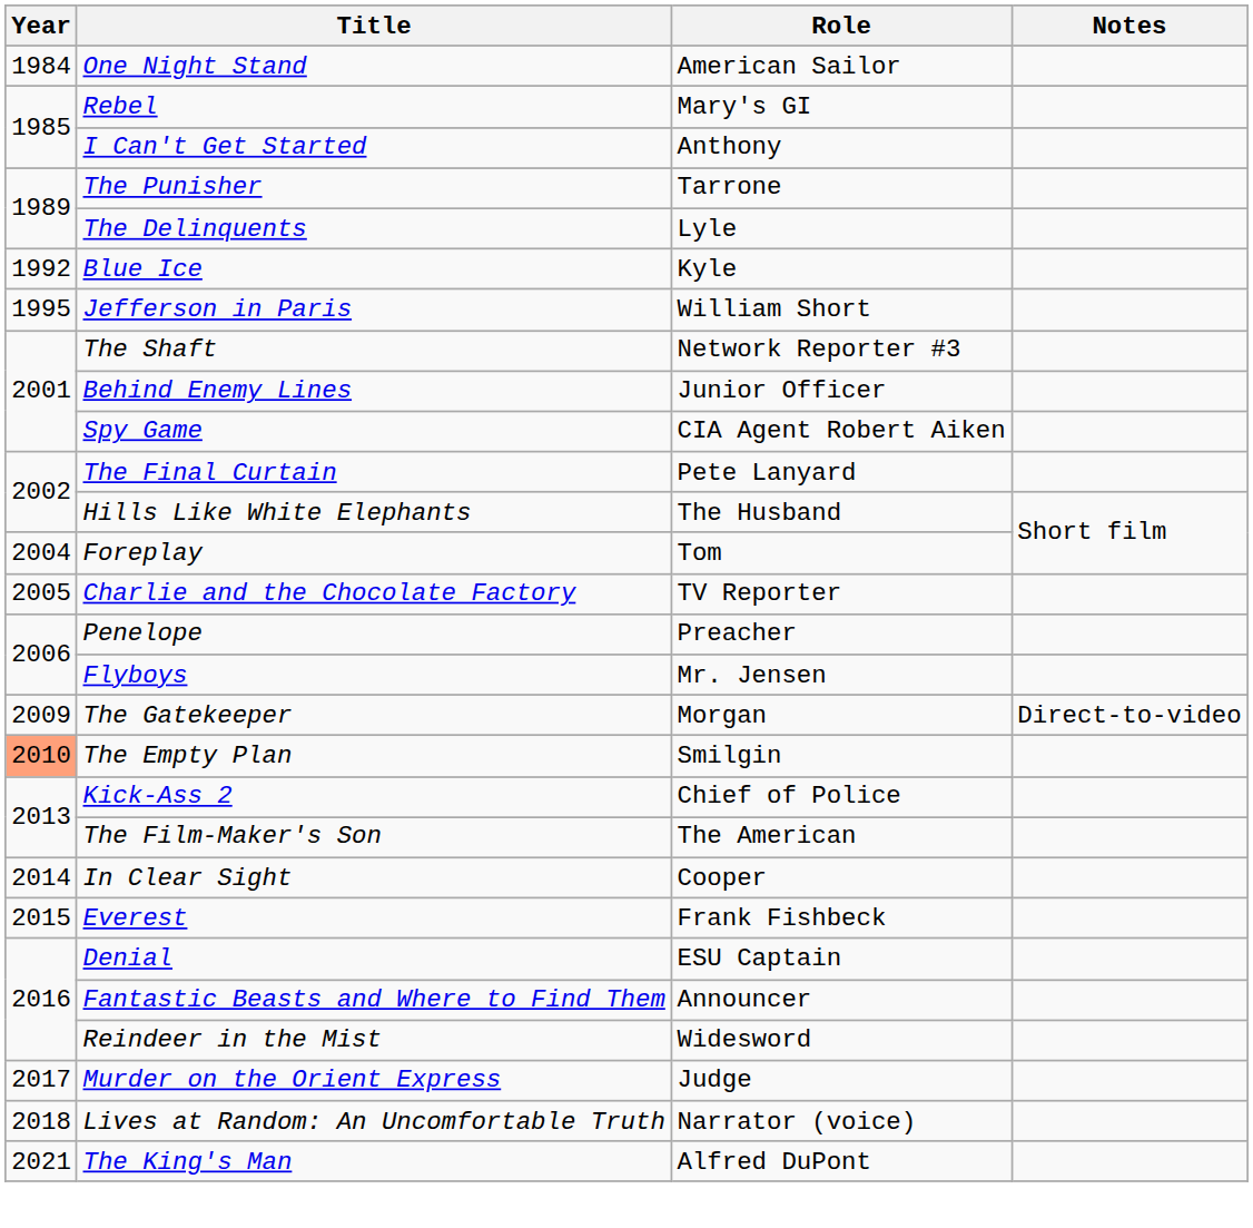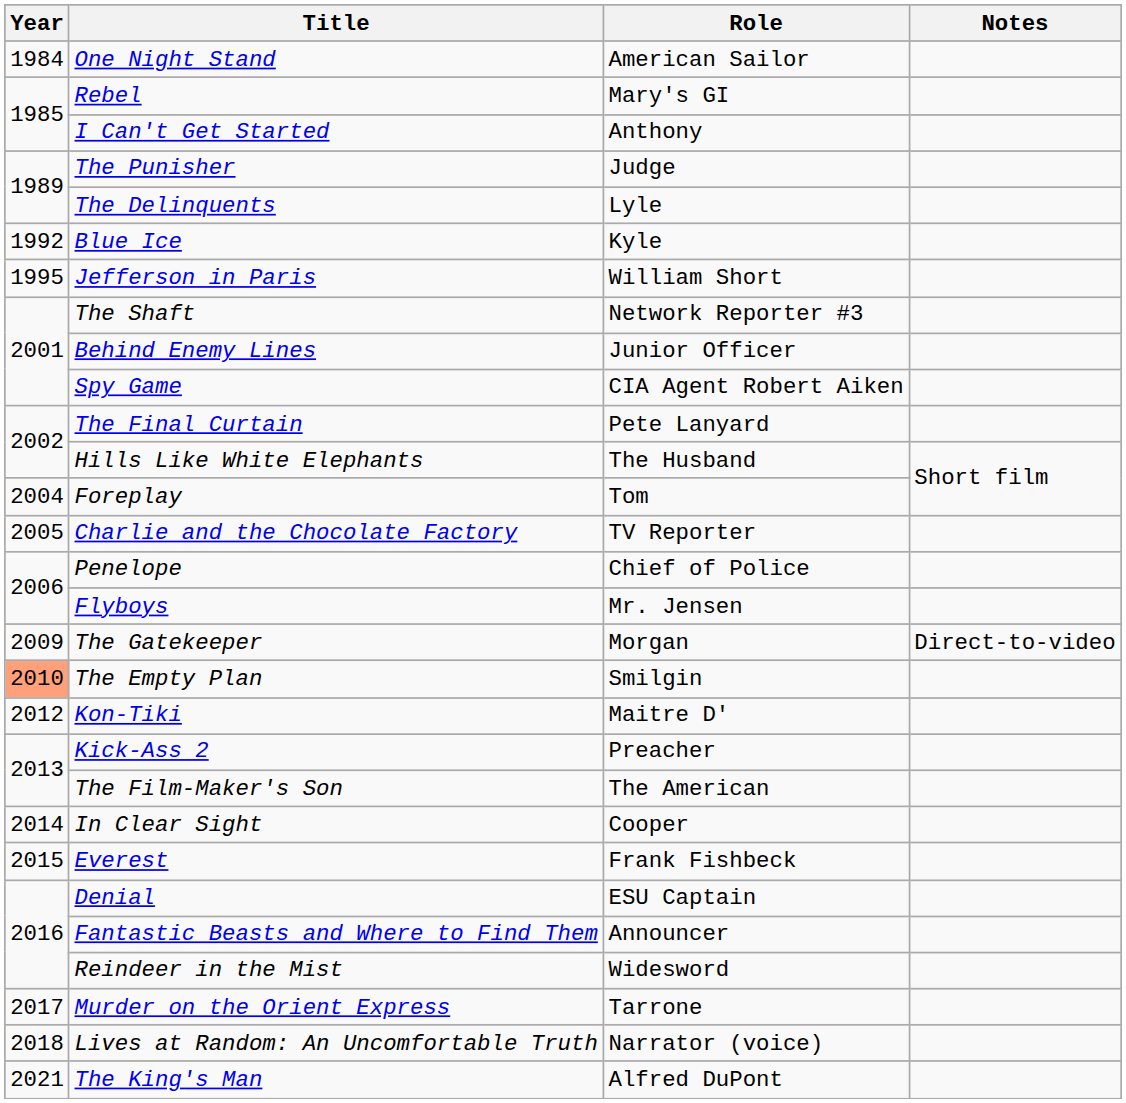The Punisher | Role: Tarrone -> Judge
Penelope | Role: Preacher -> Chief of Police
+ row: 2012 | Kon-Tiki | Maitre D'
Kick-Ass 2 | Role: Chief of Police -> Preacher
Murder on the Orient Express | Role: Judge -> Tarrone
